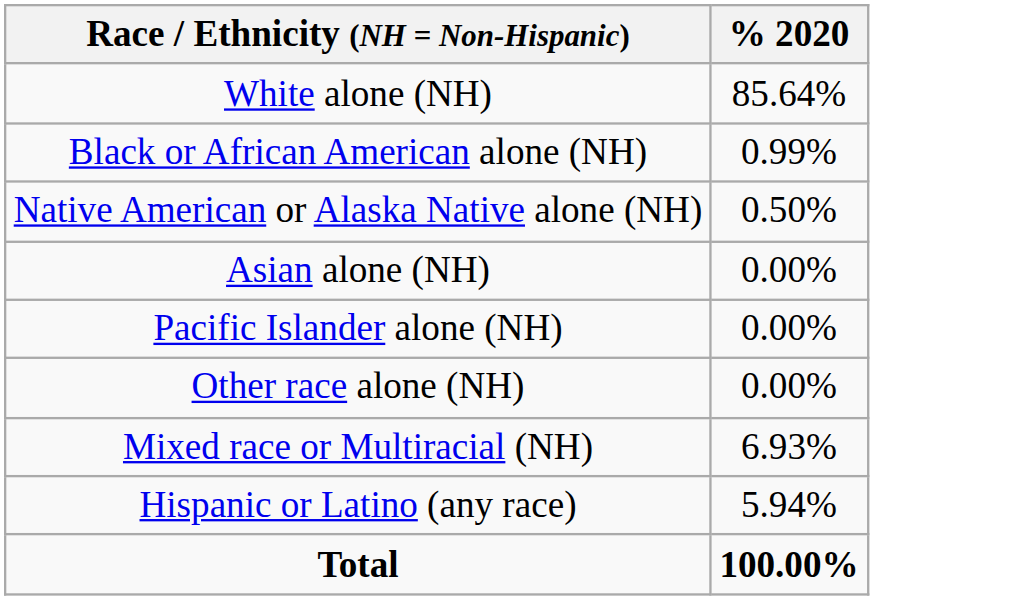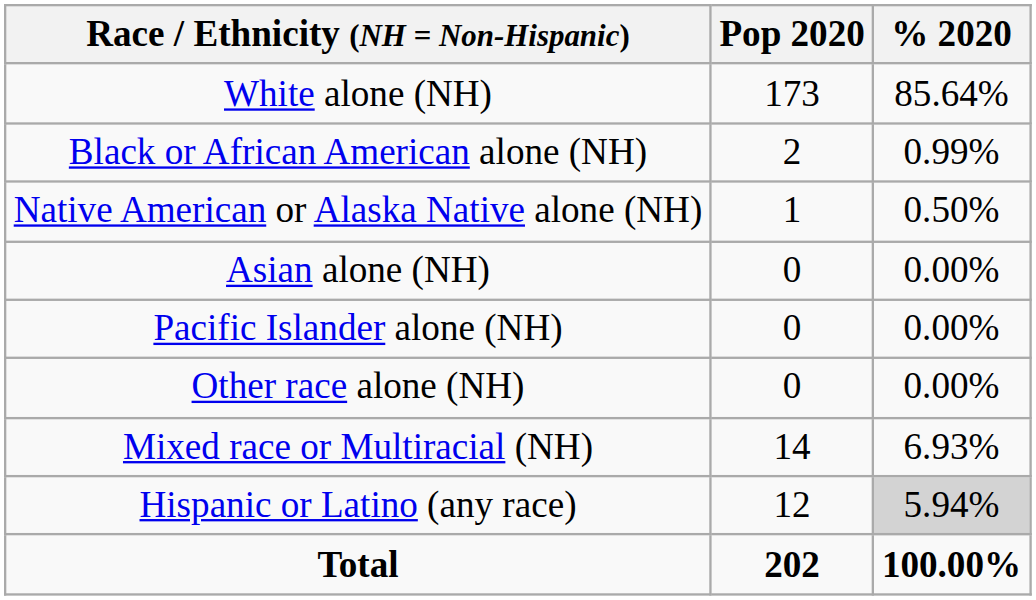+ column: Pop 2020 | 173 | 2 | 1 | 0 | 0 | 0 | 14 | 12 | 202
Hispanic or Latino (any race) | % 2020: no background -> lightgrey background
